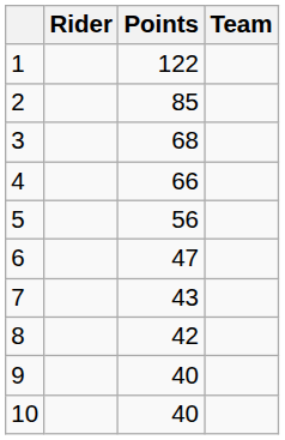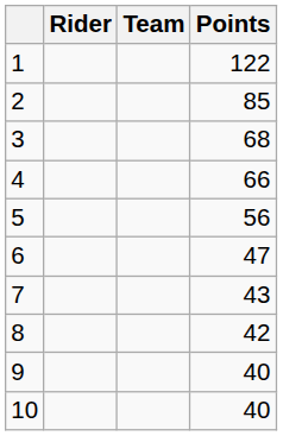columns swapped: Team <-> Points
